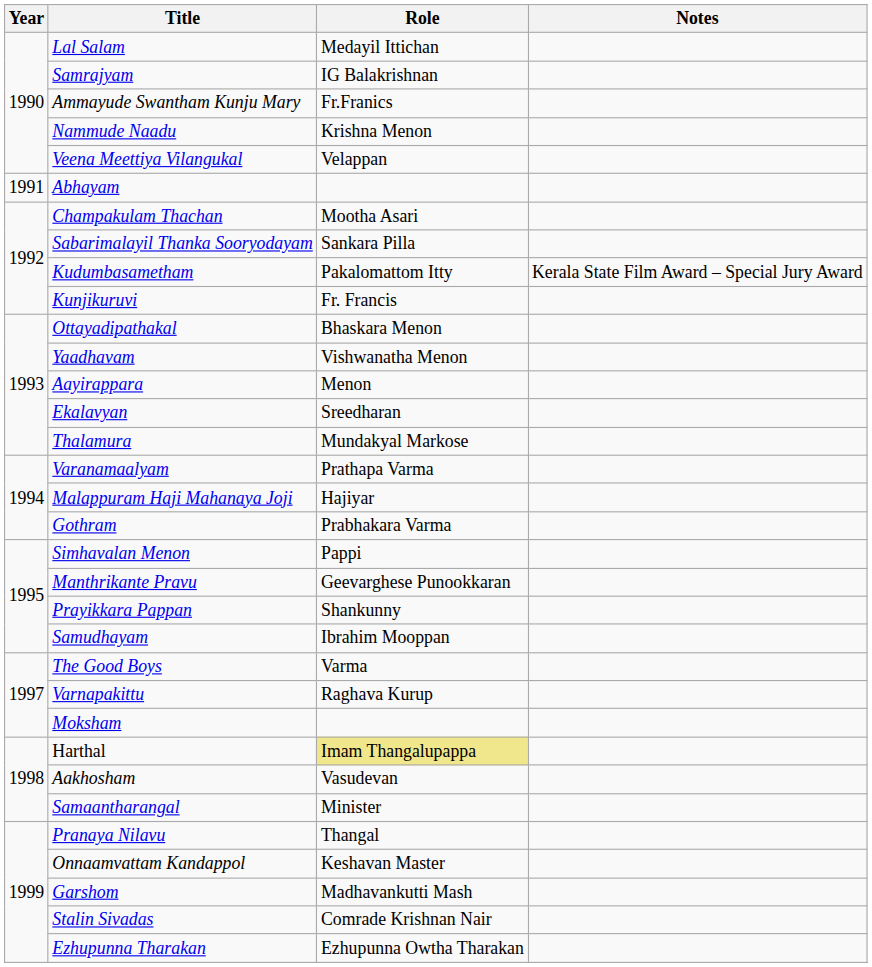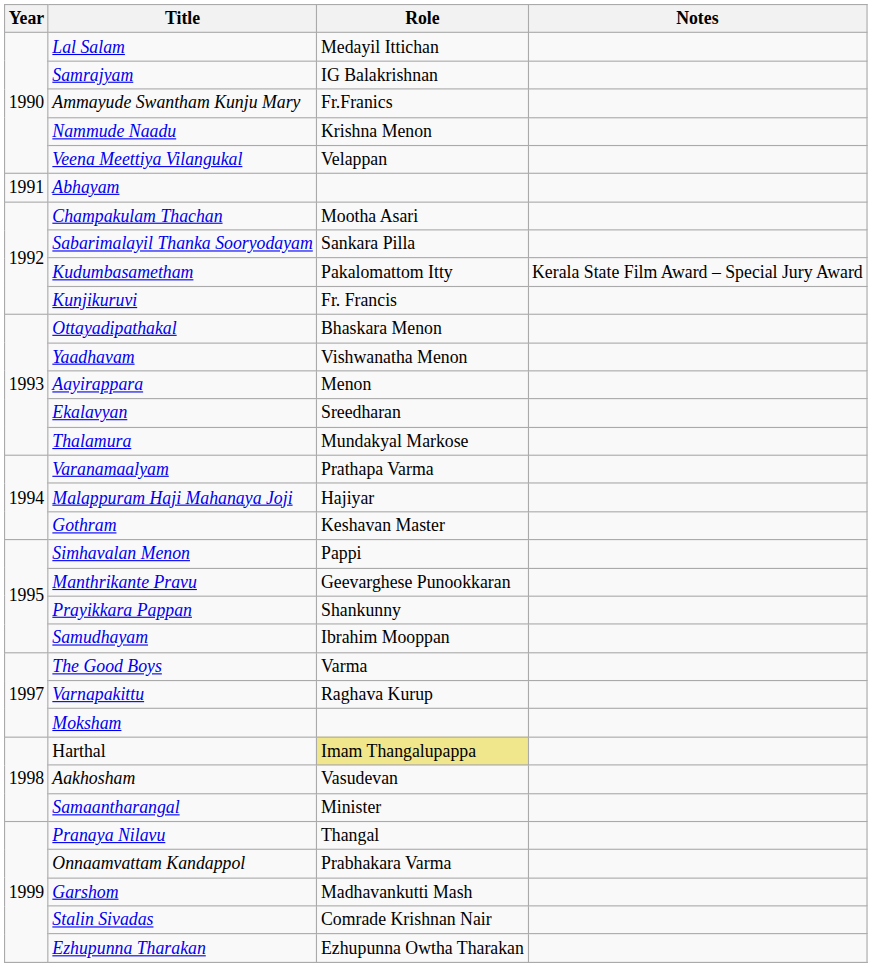Gothram | Role: Prabhakara Varma -> Keshavan Master
Onnaamvattam Kandappol | Role: Keshavan Master -> Prabhakara Varma
